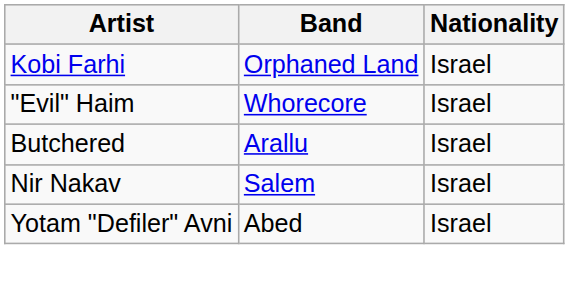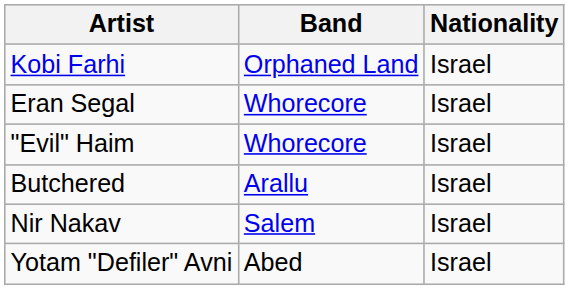+ row: Eran Segal | Whorecore | Israel
